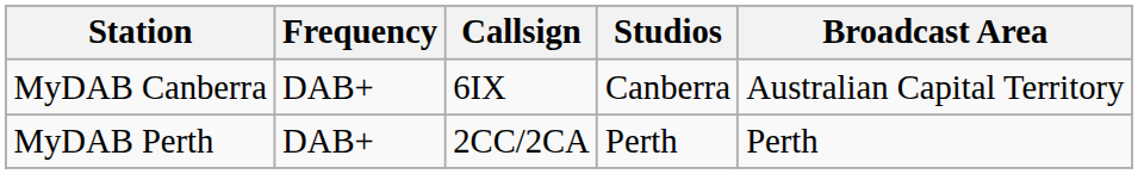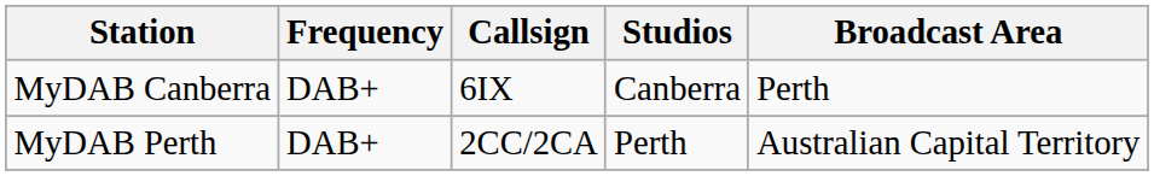MyDAB Canberra | Broadcast Area: Australian Capital Territory -> Perth
MyDAB Perth | Broadcast Area: Perth -> Australian Capital Territory
